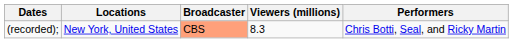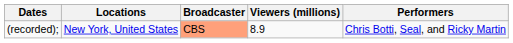(recorded); | Viewers (millions): 8.3 -> 8.9
